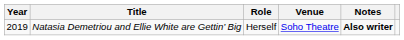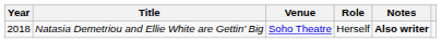columns swapped: Role <-> Venue
Natasia Demetriou and Ellie White are Gettin’ Big | Year: 2019 -> 2018
